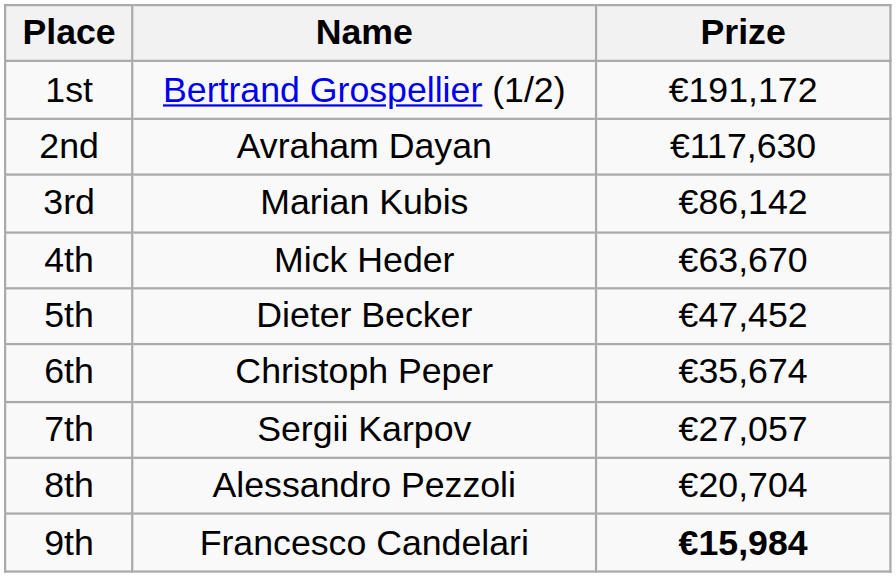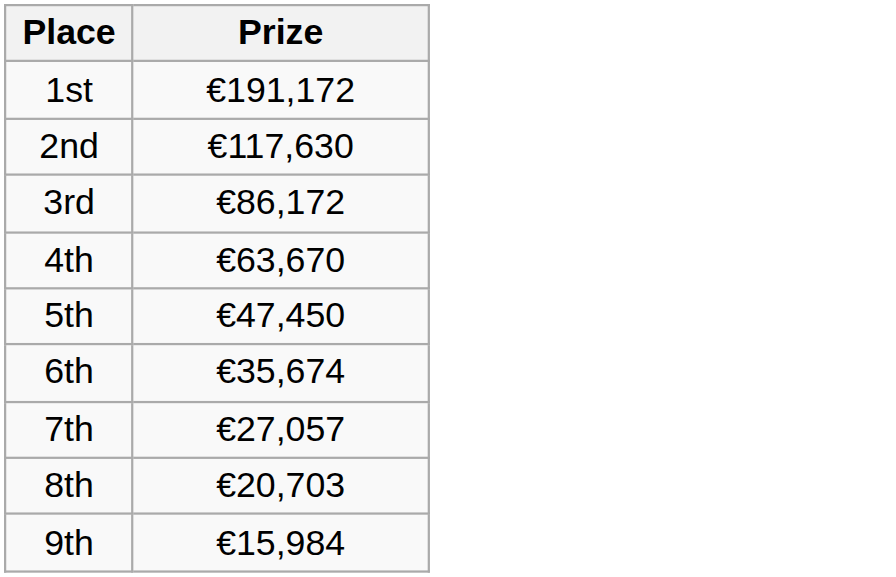- column: Name | Bertrand Grospellier (1/2) | Avraham Dayan | Marian Kubis | Mick Heder | Dieter Becker | Christoph Peper | Sergii Karpov | Alessandro Pezzoli | Francesco Candelari
3rd | Prize: €86,142 -> €86,172
5th | Prize: €47,452 -> €47,450
8th | Prize: €20,704 -> €20,703
9th | Prize: bold -> normal
